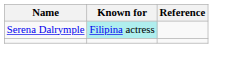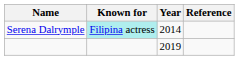+ column: Year | 2014 | 2019
